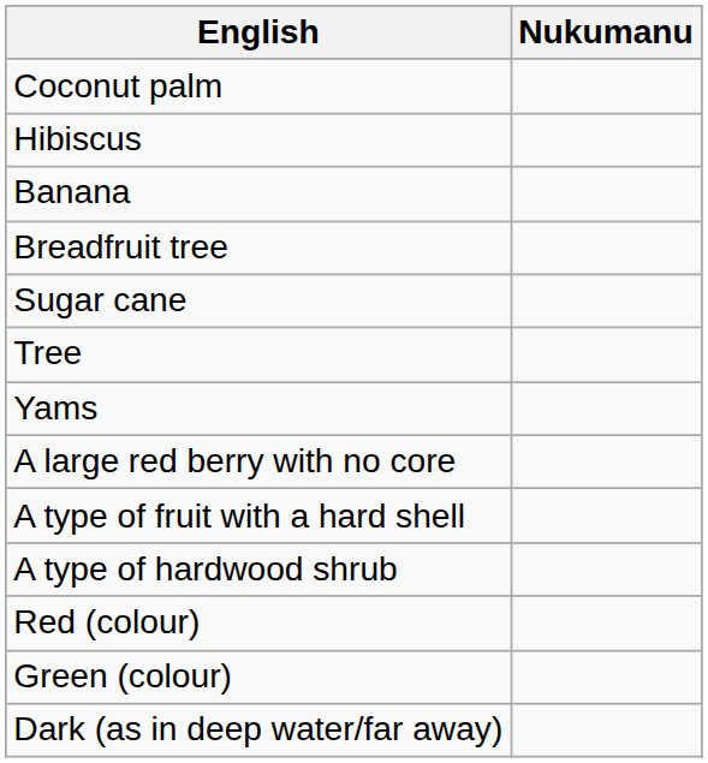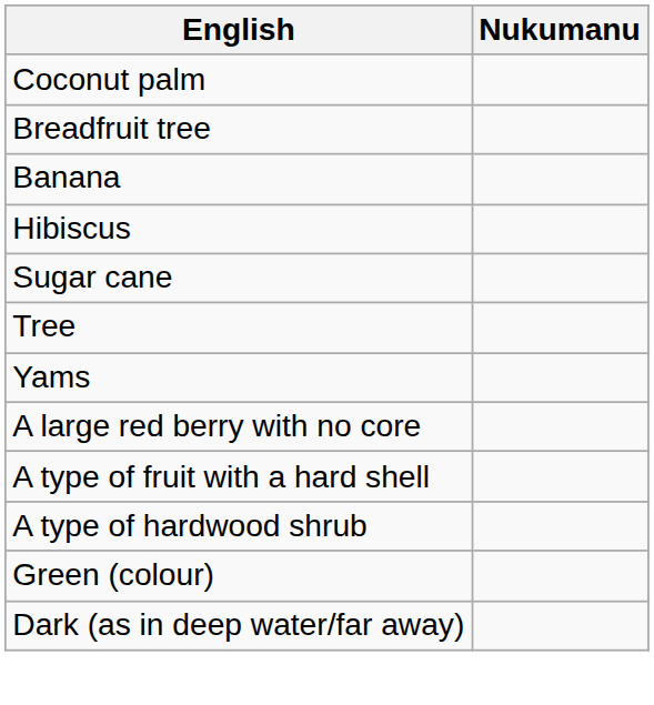rows swapped: Breadfruit tree <-> Hibiscus
- row: Red (colour)
